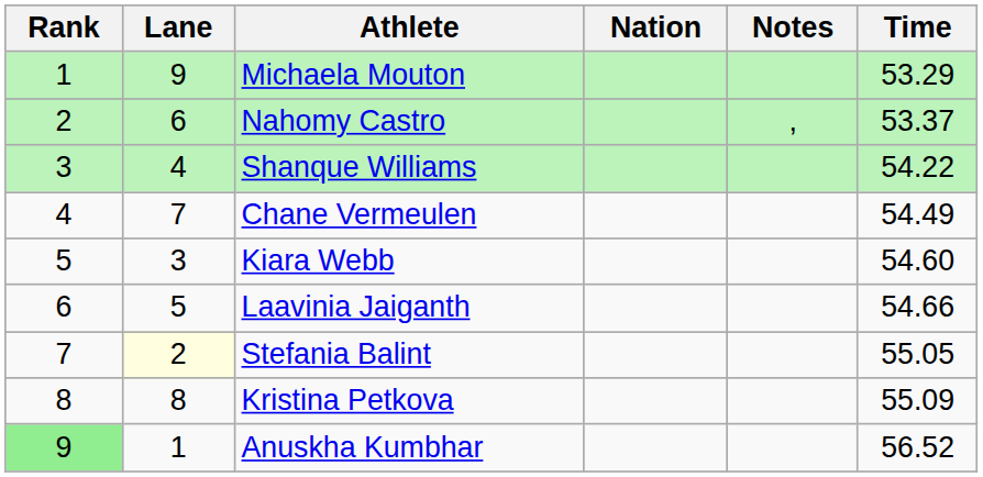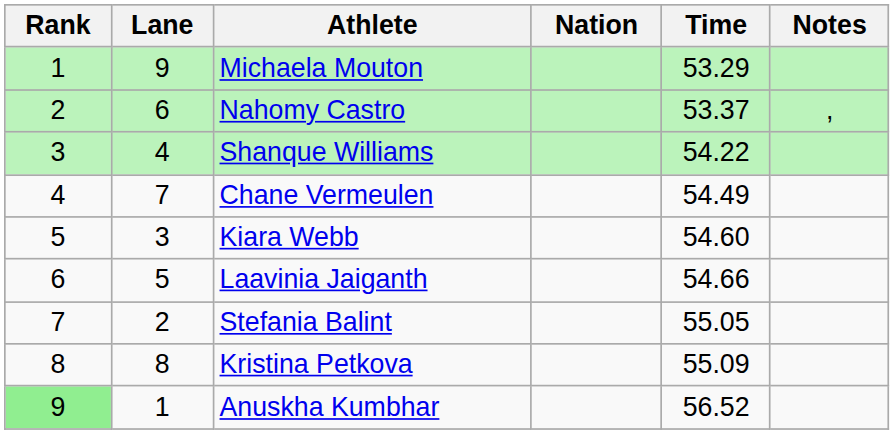columns swapped: Time <-> Notes
Stefania Balint | Lane: lightyellow background -> no background
